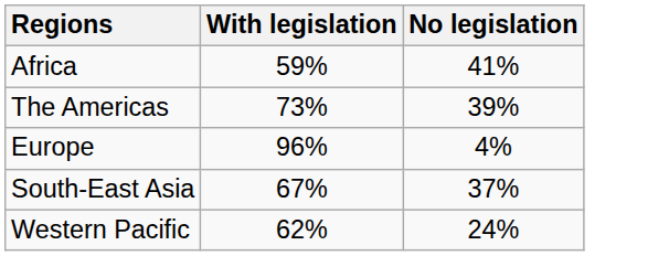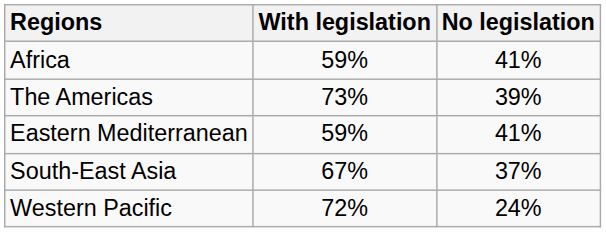+ row: Eastern Mediterranean | 59% | 41%
- row: Europe | 96% | 4%
Western Pacific | With legislation: 62% -> 72%
